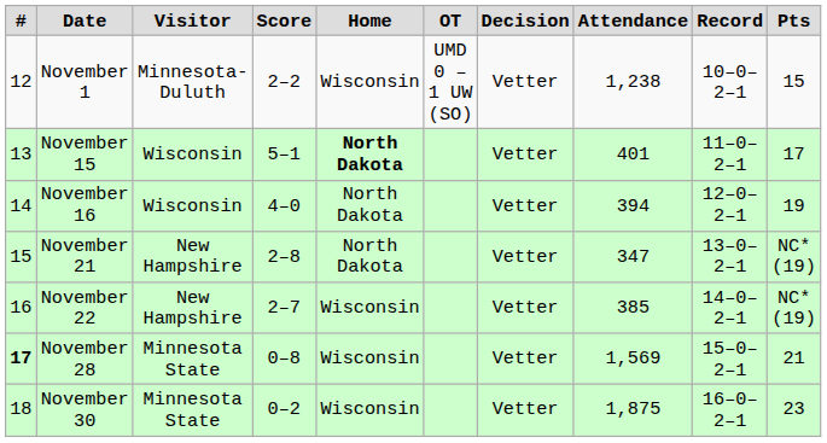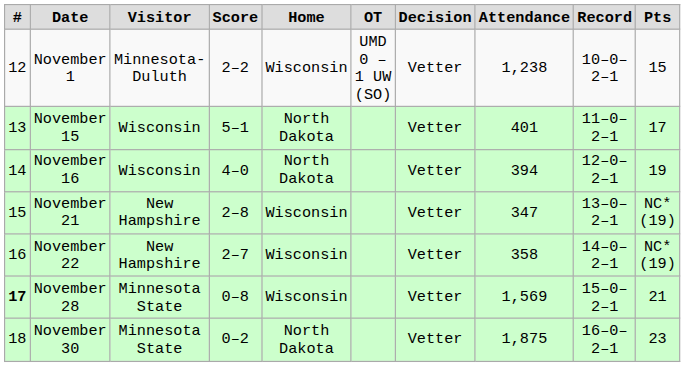November 15 | Home: bold -> normal
November 21 | Home: North Dakota -> Wisconsin
November 22 | Attendance: 385 -> 358
November 30 | Home: Wisconsin -> North Dakota
